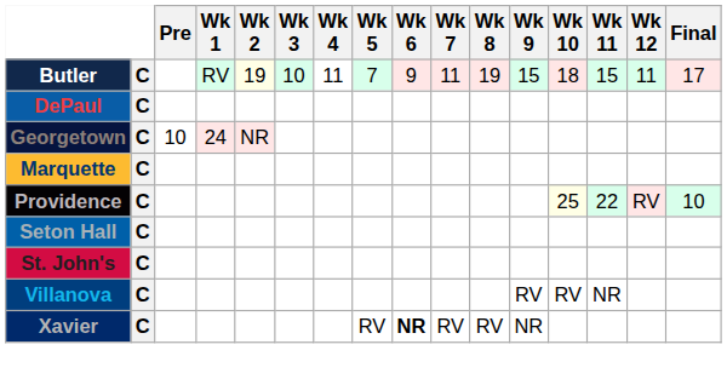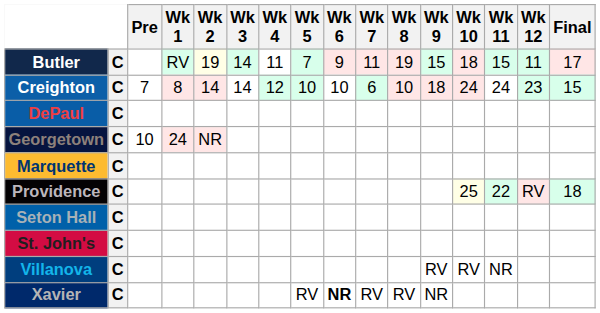Butler | Wk 3: 10 -> 14
+ row: Creighton | C | 7 | 8 | 14 | 14 | 12 | 10 | 10 | 6 | 10 | 18 | 24 | 24 | 23 | 15
Providence | Final: 10 -> 18
